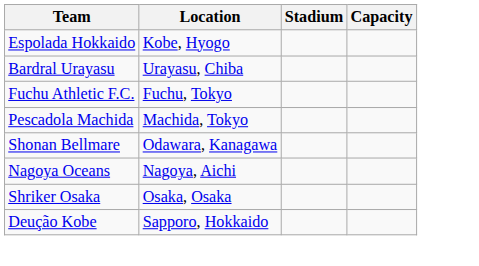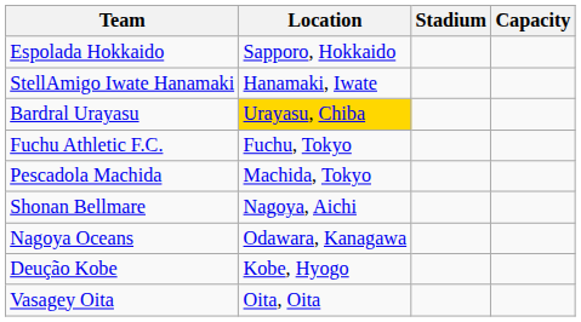Espolada Hokkaido | Location: Kobe, Hyogo -> Sapporo, Hokkaido
+ row: StellAmigo Iwate Hanamaki | Hanamaki, Iwate
Bardral Urayasu | Location: no background -> gold background
Shonan Bellmare | Location: Odawara, Kanagawa -> Nagoya, Aichi
Nagoya Oceans | Location: Nagoya, Aichi -> Odawara, Kanagawa
- row: Shriker Osaka | Osaka, Osaka
Deução Kobe | Location: Sapporo, Hokkaido -> Kobe, Hyogo
+ row: Vasagey Oita | Oita, Oita
